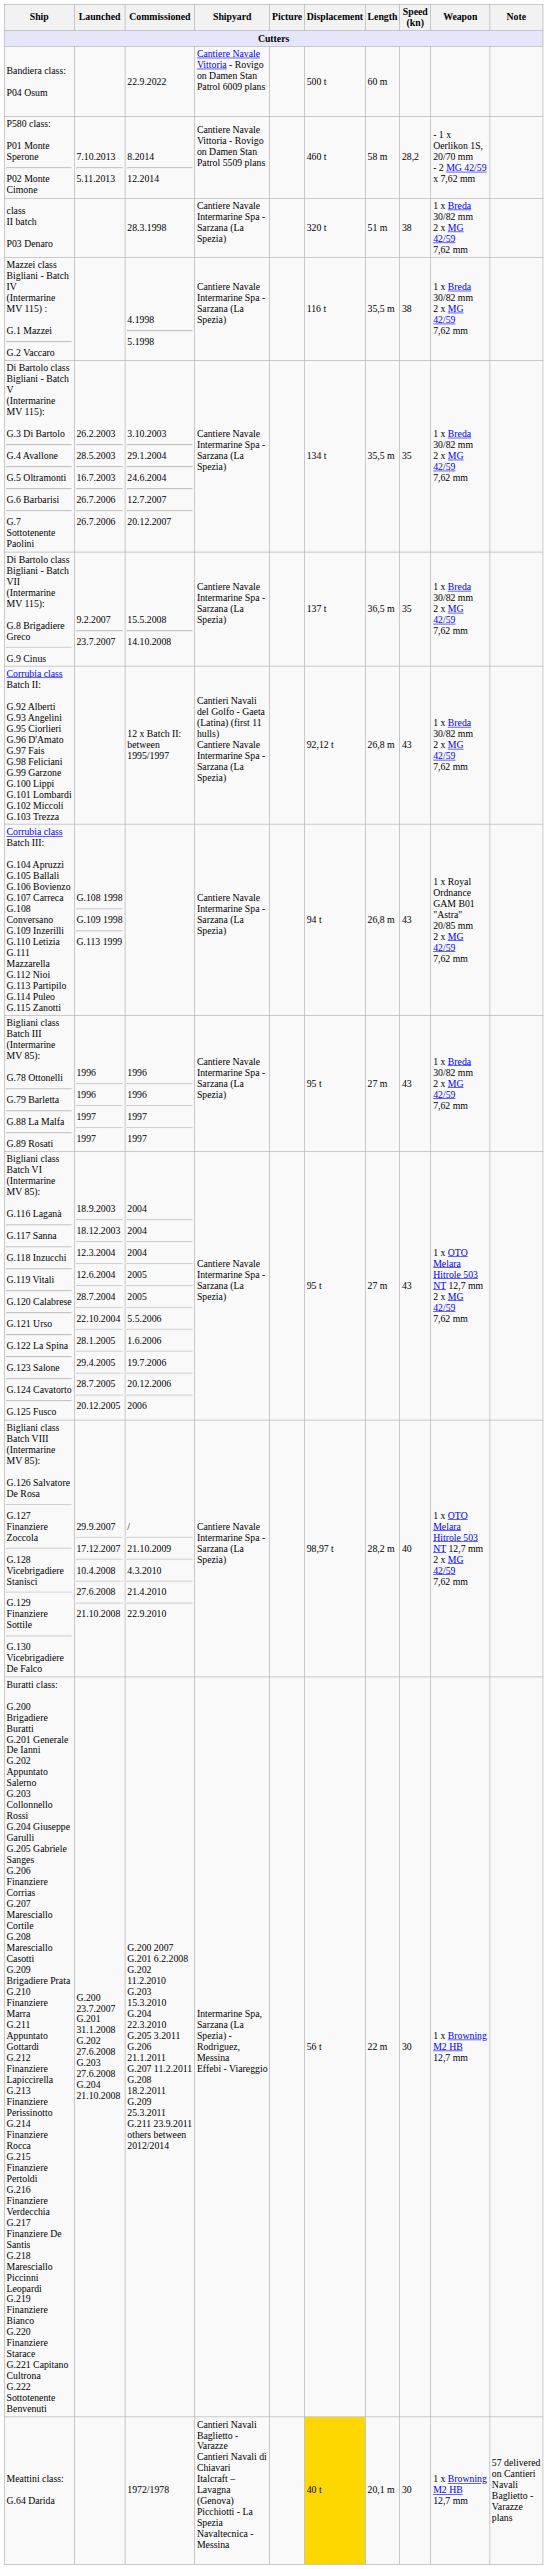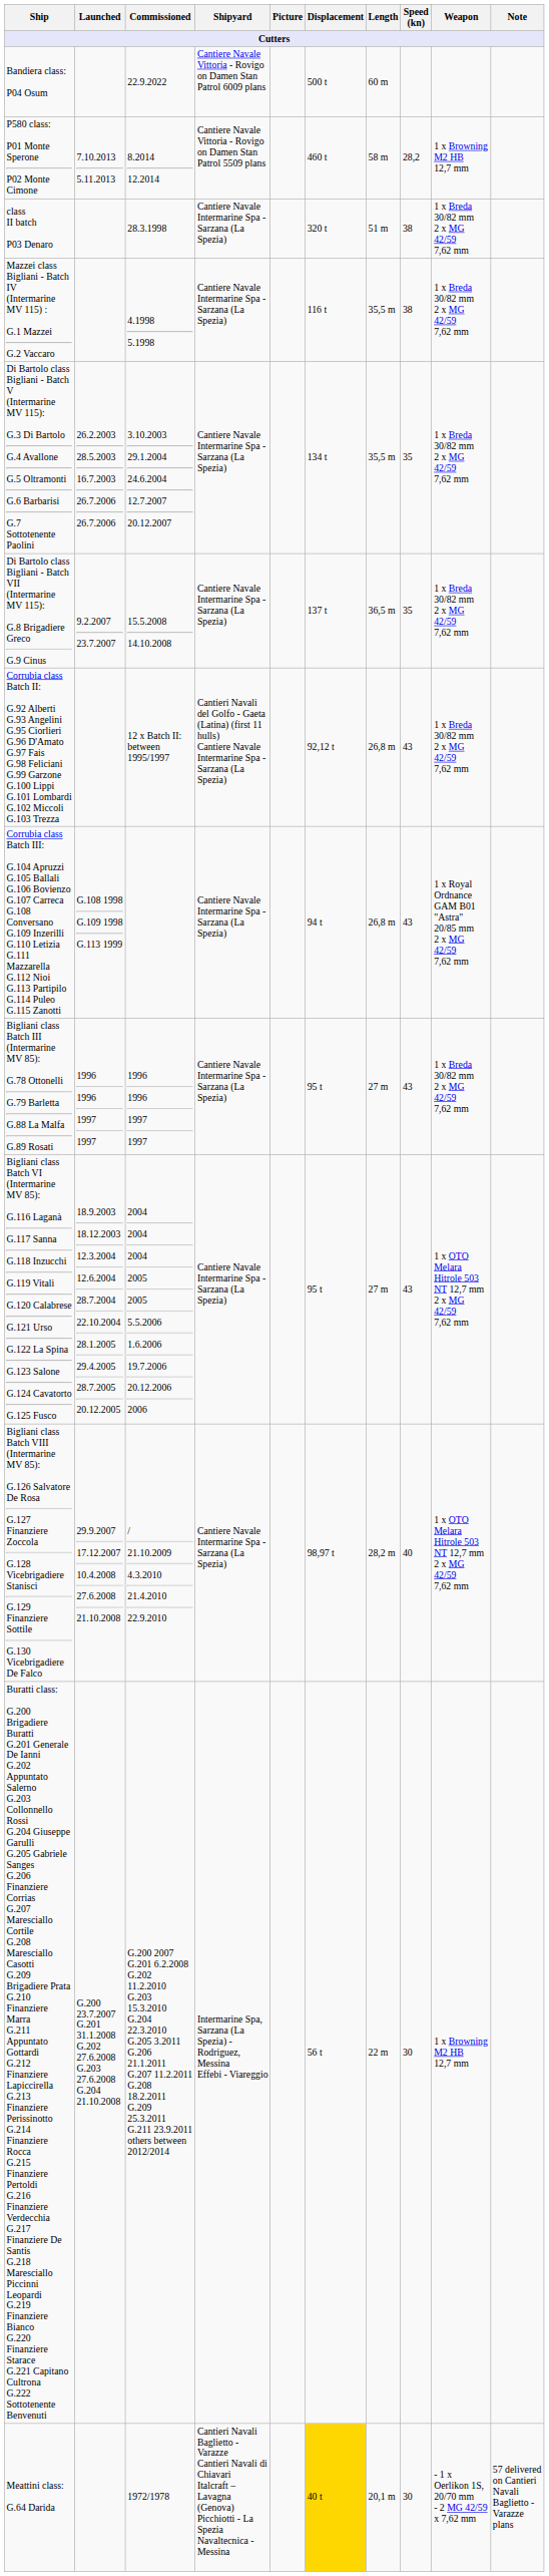P580 class: P01 Monte Sperone P02 Monte Cimone | Weapon: - 1 x Oerlikon 1S, 20/70 mm - 2 MG 42/59 x 7,62 mm -> 1 x Browning M2 HB 12,7 mm
Meattini class: G.64 Darida | Weapon: 1 x Browning M2 HB 12,7 mm -> - 1 x Oerlikon 1S, 20/70 mm - 2 MG 42/59 x 7,62 mm
